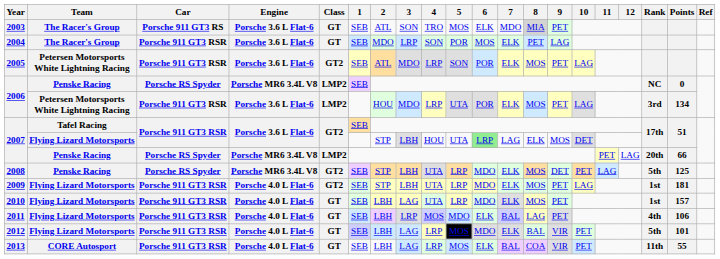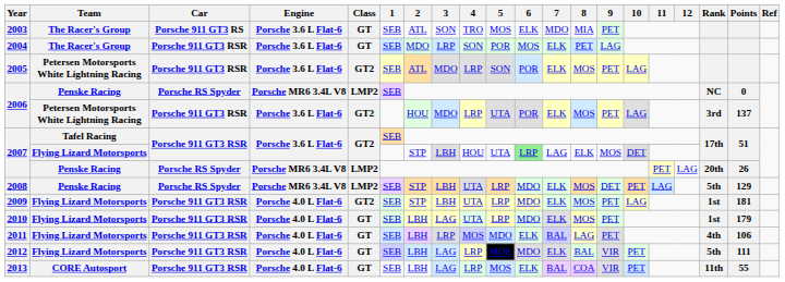2003 | 8: lightgrey background -> no background
2006 / Petersen Motorsports White Lightning Racing | Class: LMP2 -> GT2
2006 / Petersen Motorsports White Lightning Racing | Points: 134 -> 137
2007 / Penske Racing | Points: 66 -> 26
2008 | Class: GT2 -> LMP2
2008 | Points: 125 -> 129
2010 | Points: 157 -> 179
2012 | Points: 101 -> 111
